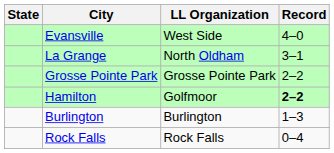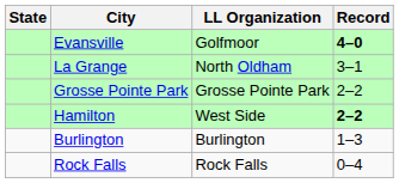Evansville | LL Organization: West Side -> Golfmoor
Evansville | Record: normal -> bold
Hamilton | LL Organization: Golfmoor -> West Side
